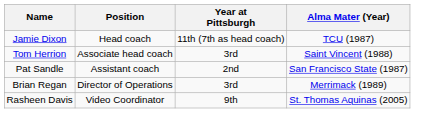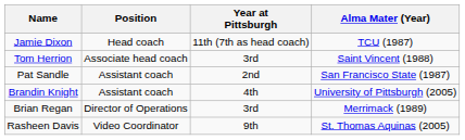+ row: Brandin Knight | Assistant coach | 4th | University of Pittsburgh (2005)
